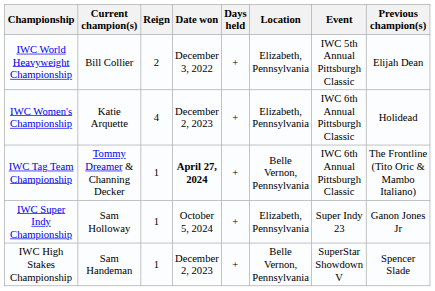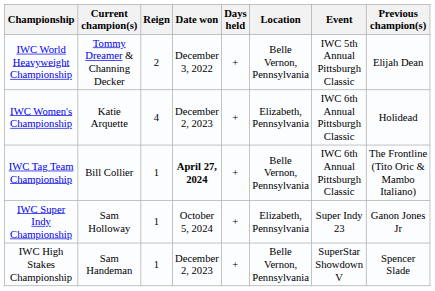IWC World Heavyweight Championship | Current champion(s): Bill Collier -> Tommy Dreamer & Channing Decker
IWC World Heavyweight Championship | Location: Elizabeth, Pennsylvania -> Belle Vernon, Pennsylvania
IWC Tag Team Championship | Current champion(s): Tommy Dreamer & Channing Decker -> Bill Collier
